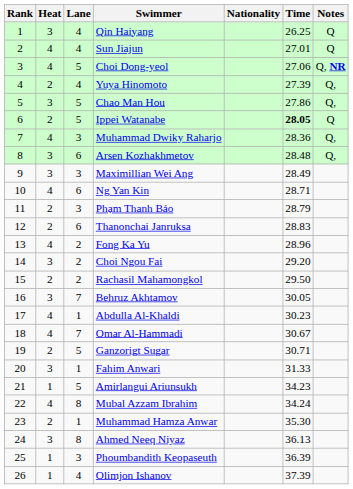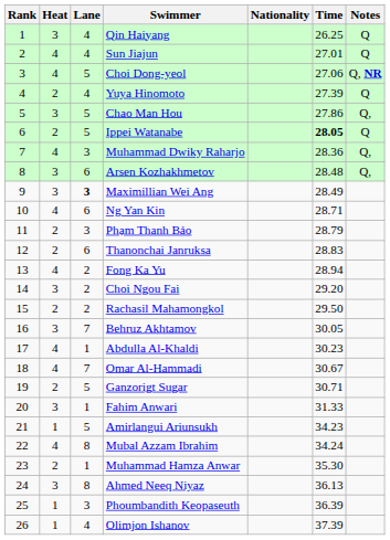Yuya Hinomoto | Notes: Q, -> Q
Maximillian Wei Ang | Lane: normal -> bold
Fong Ka Yu | Time: 28.96 -> 28.94
